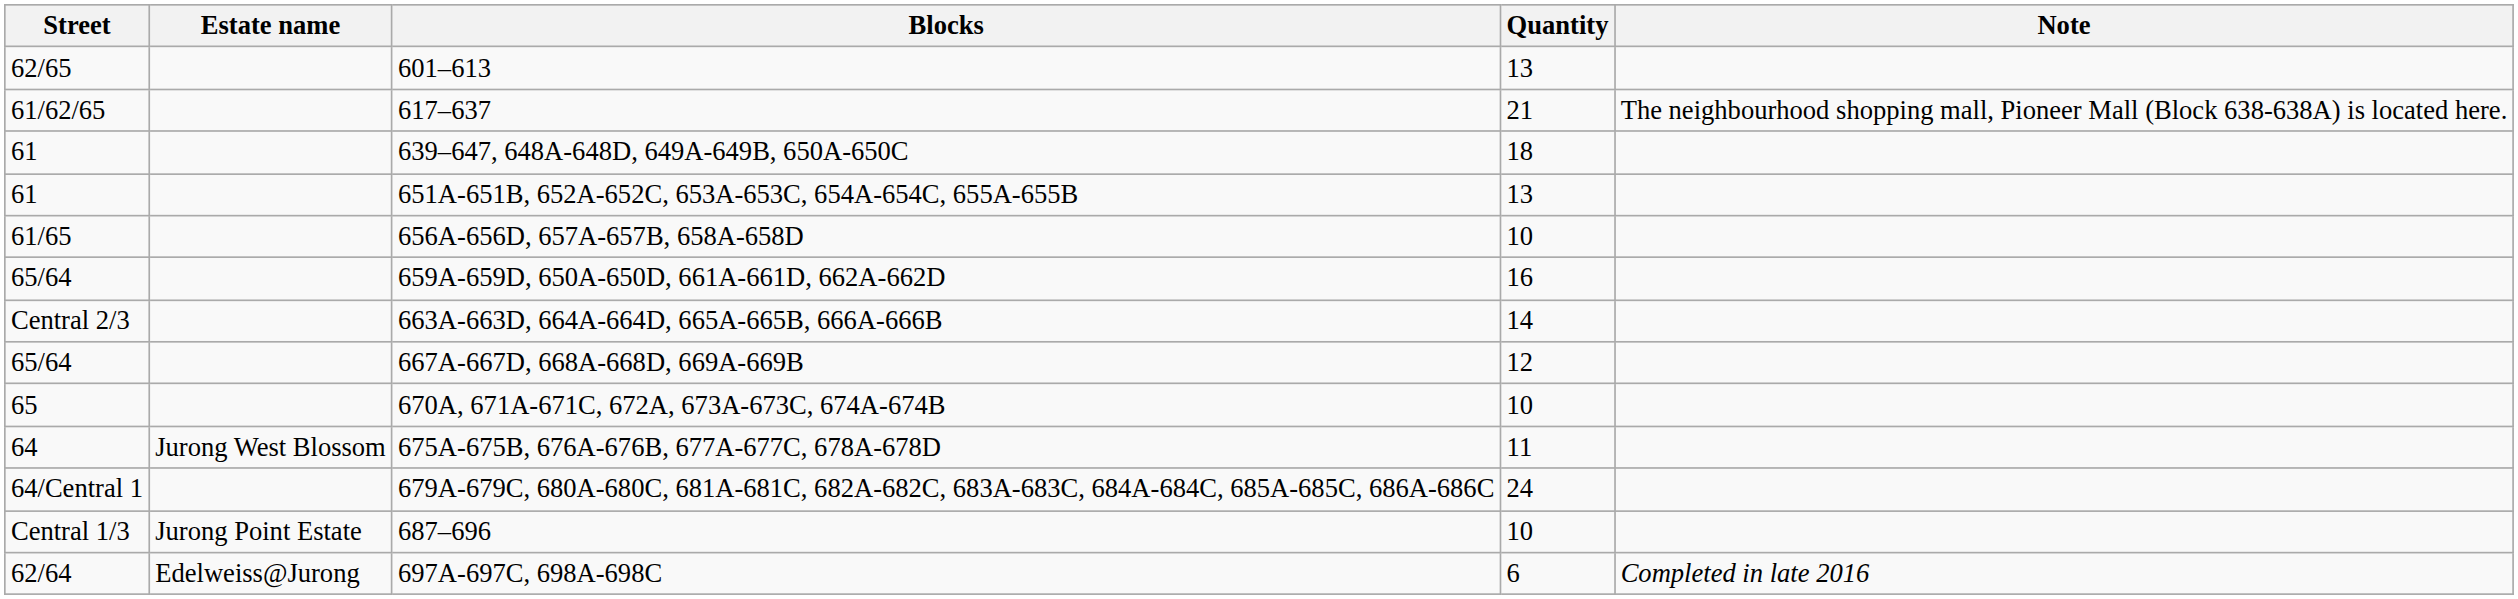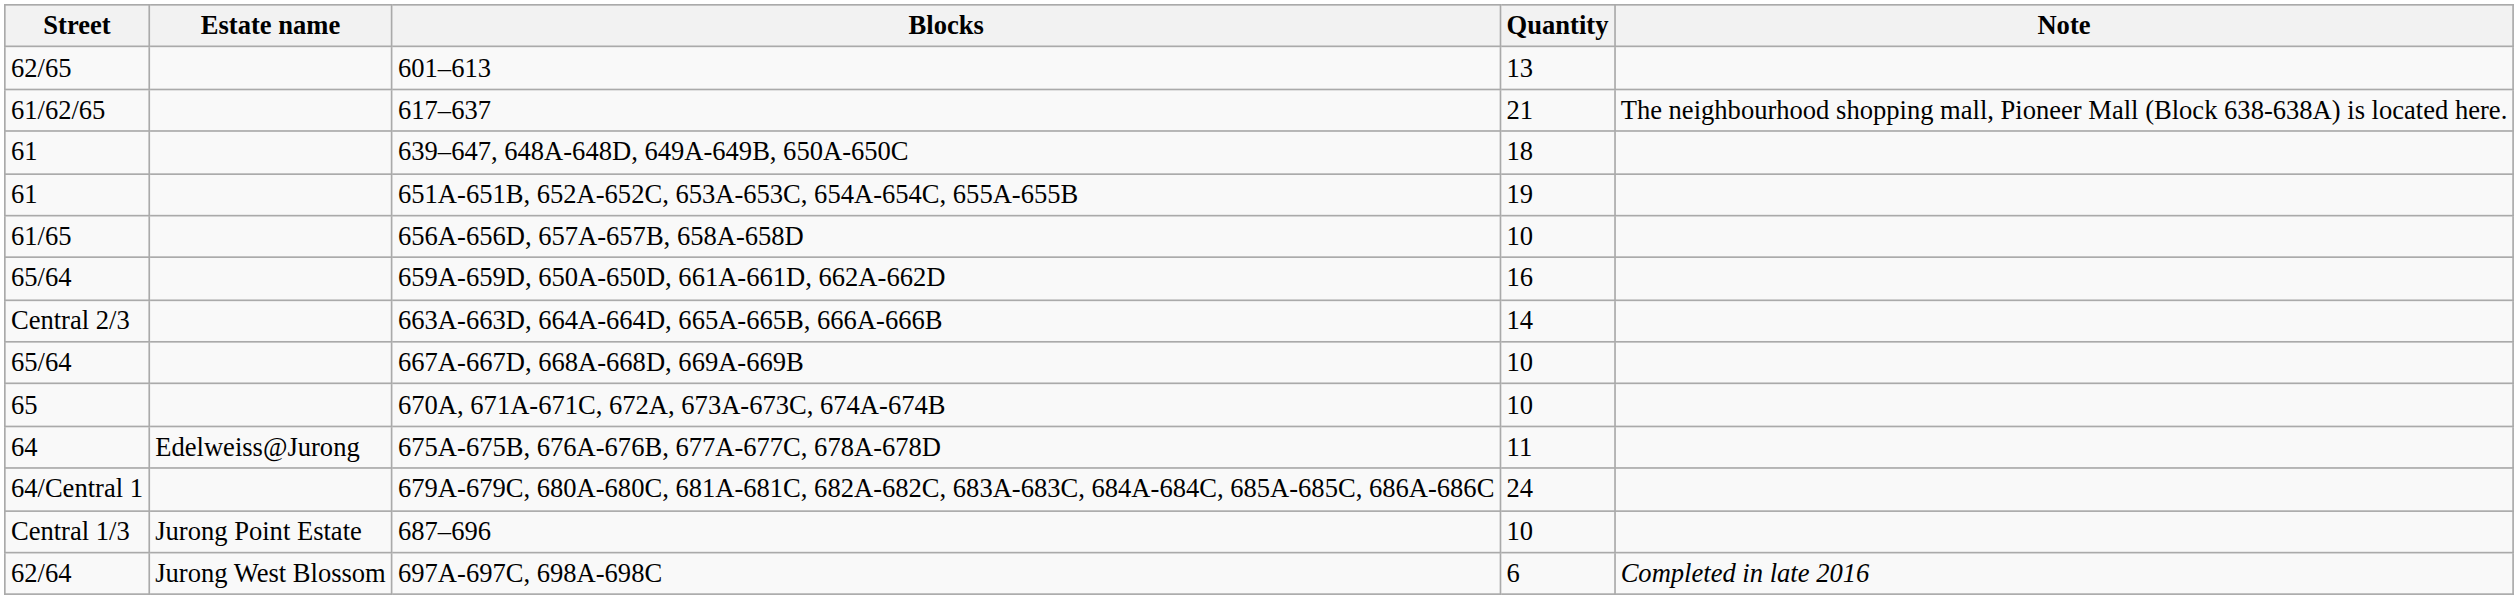651A-651B, 652A-652C, 653A-653C, 654A-654C, 655A-655B | Quantity: 13 -> 19
667A-667D, 668A-668D, 669A-669B | Quantity: 12 -> 10
675A-675B, 676A-676B, 677A-677C, 678A-678D | Estate name: Jurong West Blossom -> Edelweiss@Jurong
697A-697C, 698A-698C | Estate name: Edelweiss@Jurong -> Jurong West Blossom
